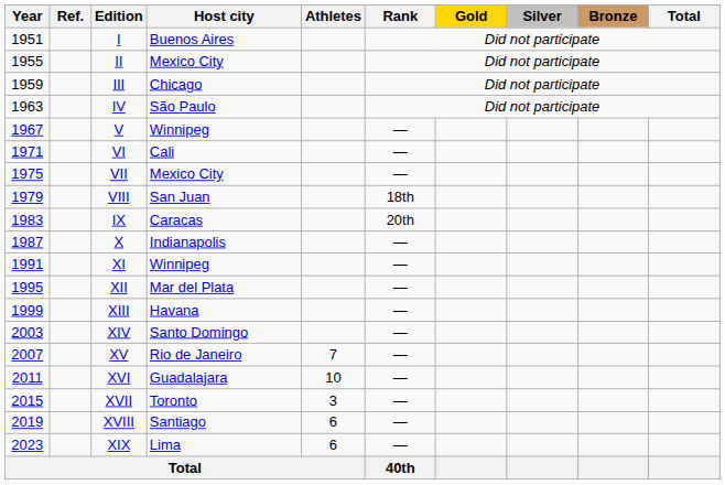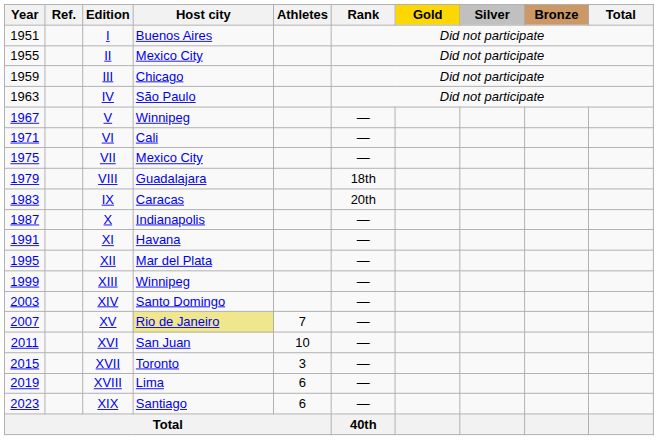VIII | Host city: San Juan -> Guadalajara
XI | Host city: Winnipeg -> Havana
XIII | Host city: Havana -> Winnipeg
XV | Host city: no background -> khaki background
XVI | Host city: Guadalajara -> San Juan
XVIII | Host city: Santiago -> Lima
XIX | Host city: Lima -> Santiago
